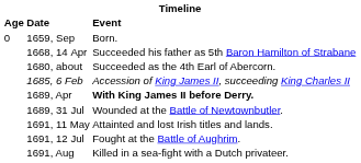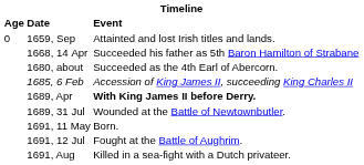1659, Sep | Event: Born. -> Attainted and lost Irish titles and lands.
1691, 11 May | Event: Attainted and lost Irish titles and lands. -> Born.
